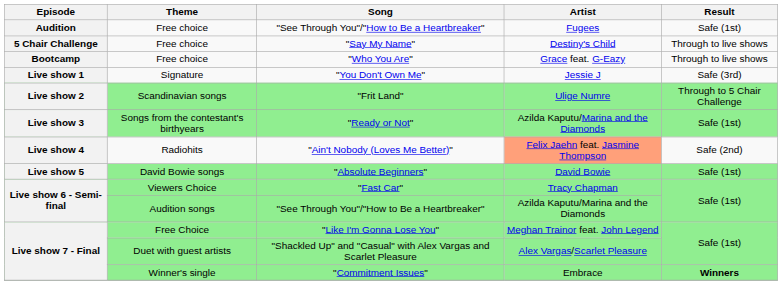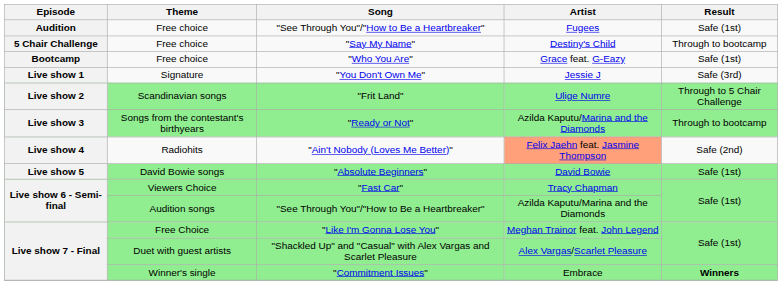"Say My Name" | Result: Through to live shows -> Through to bootcamp
"Who You Are" | Result: Through to live shows -> Safe (1st)
"Ready or Not" | Result: Safe (1st) -> Through to bootcamp
